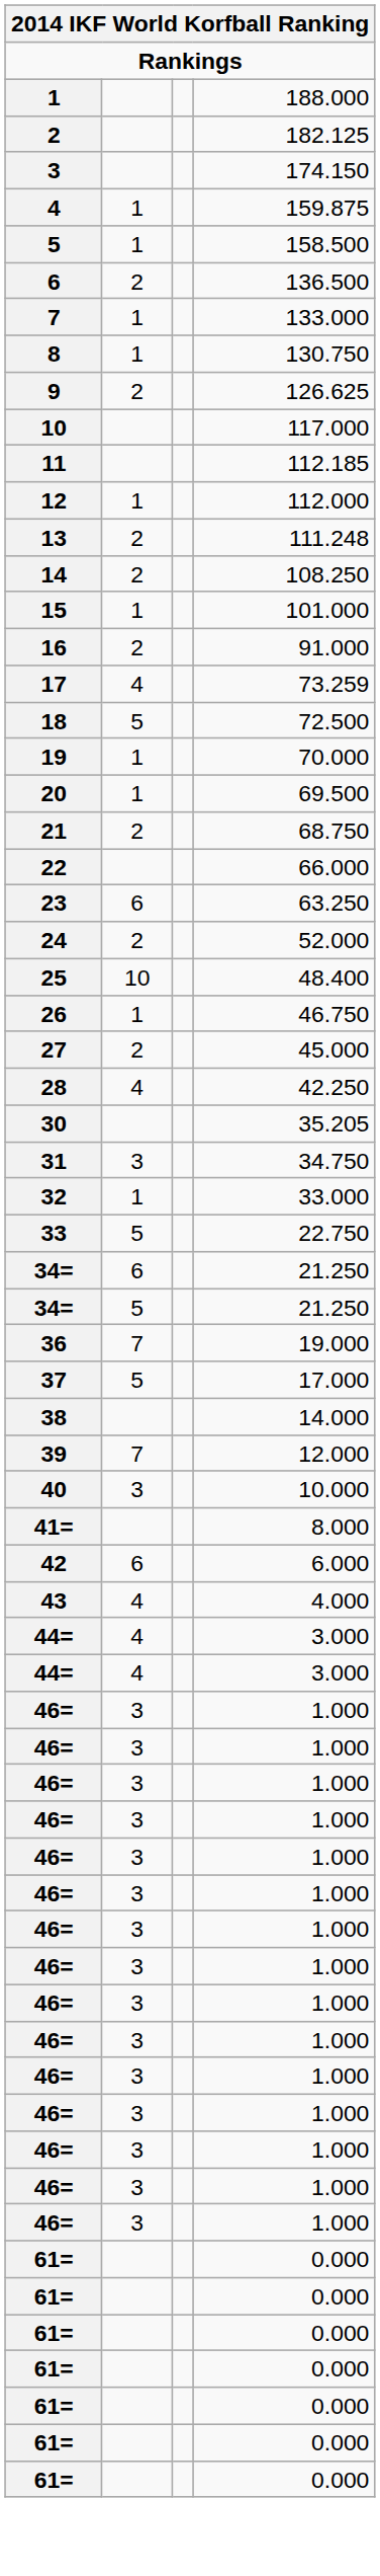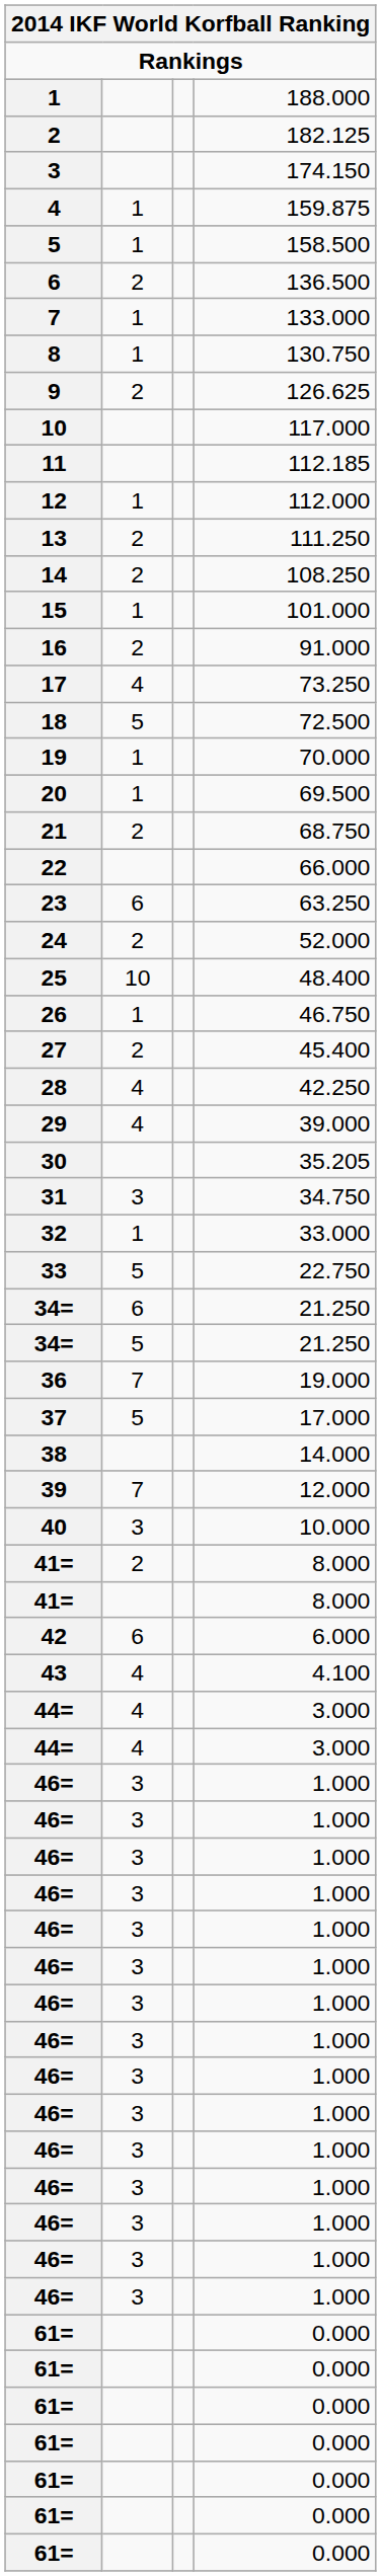13 | column 4: 111.248 -> 111.250
17 | column 4: 73.259 -> 73.250
27 | column 4: 45.000 -> 45.400
+ row: 29 | 4 | 39.000
+ row: 41= | 2 | 8.000
43 | column 4: 4.000 -> 4.100
